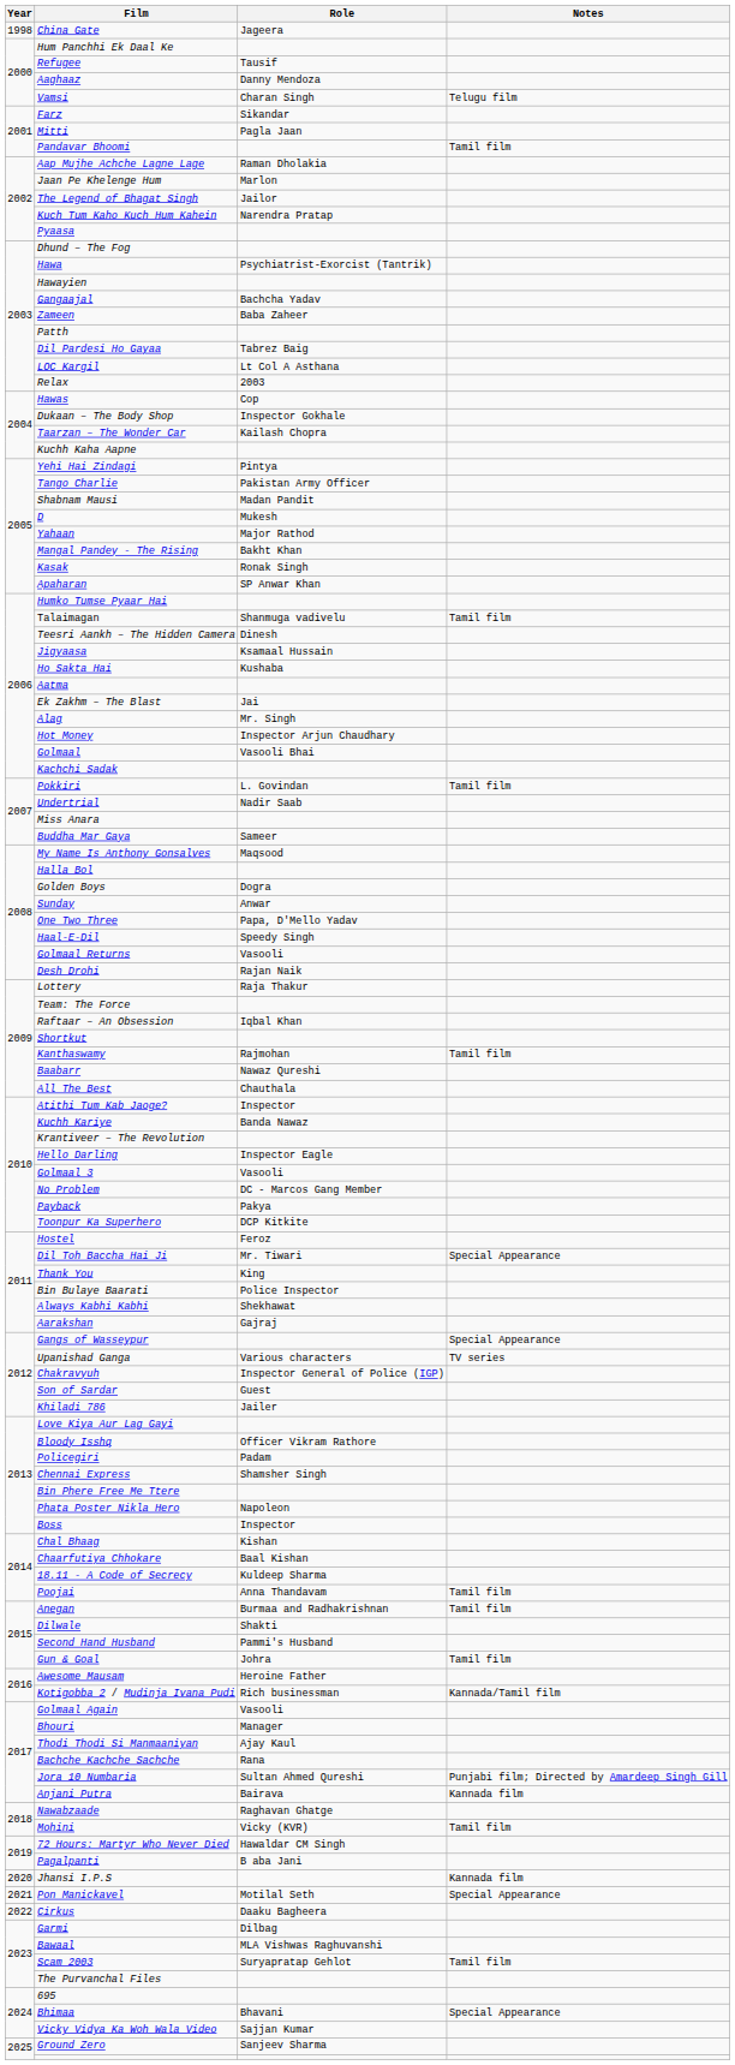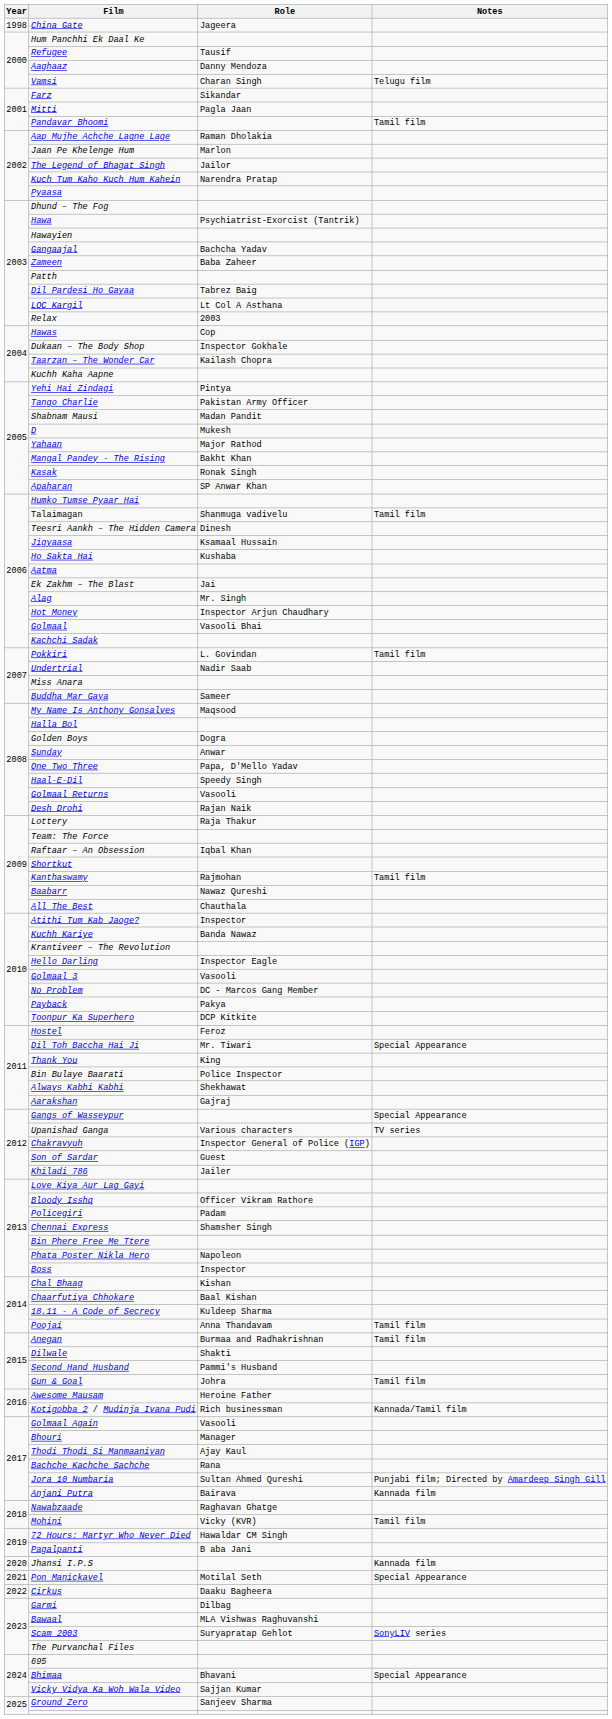Scam 2003 | Notes: Tamil film -> SonyLIV series
